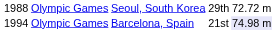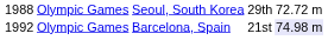Olympic Games / Barcelona, Spain | column 1: 1994 -> 1992
